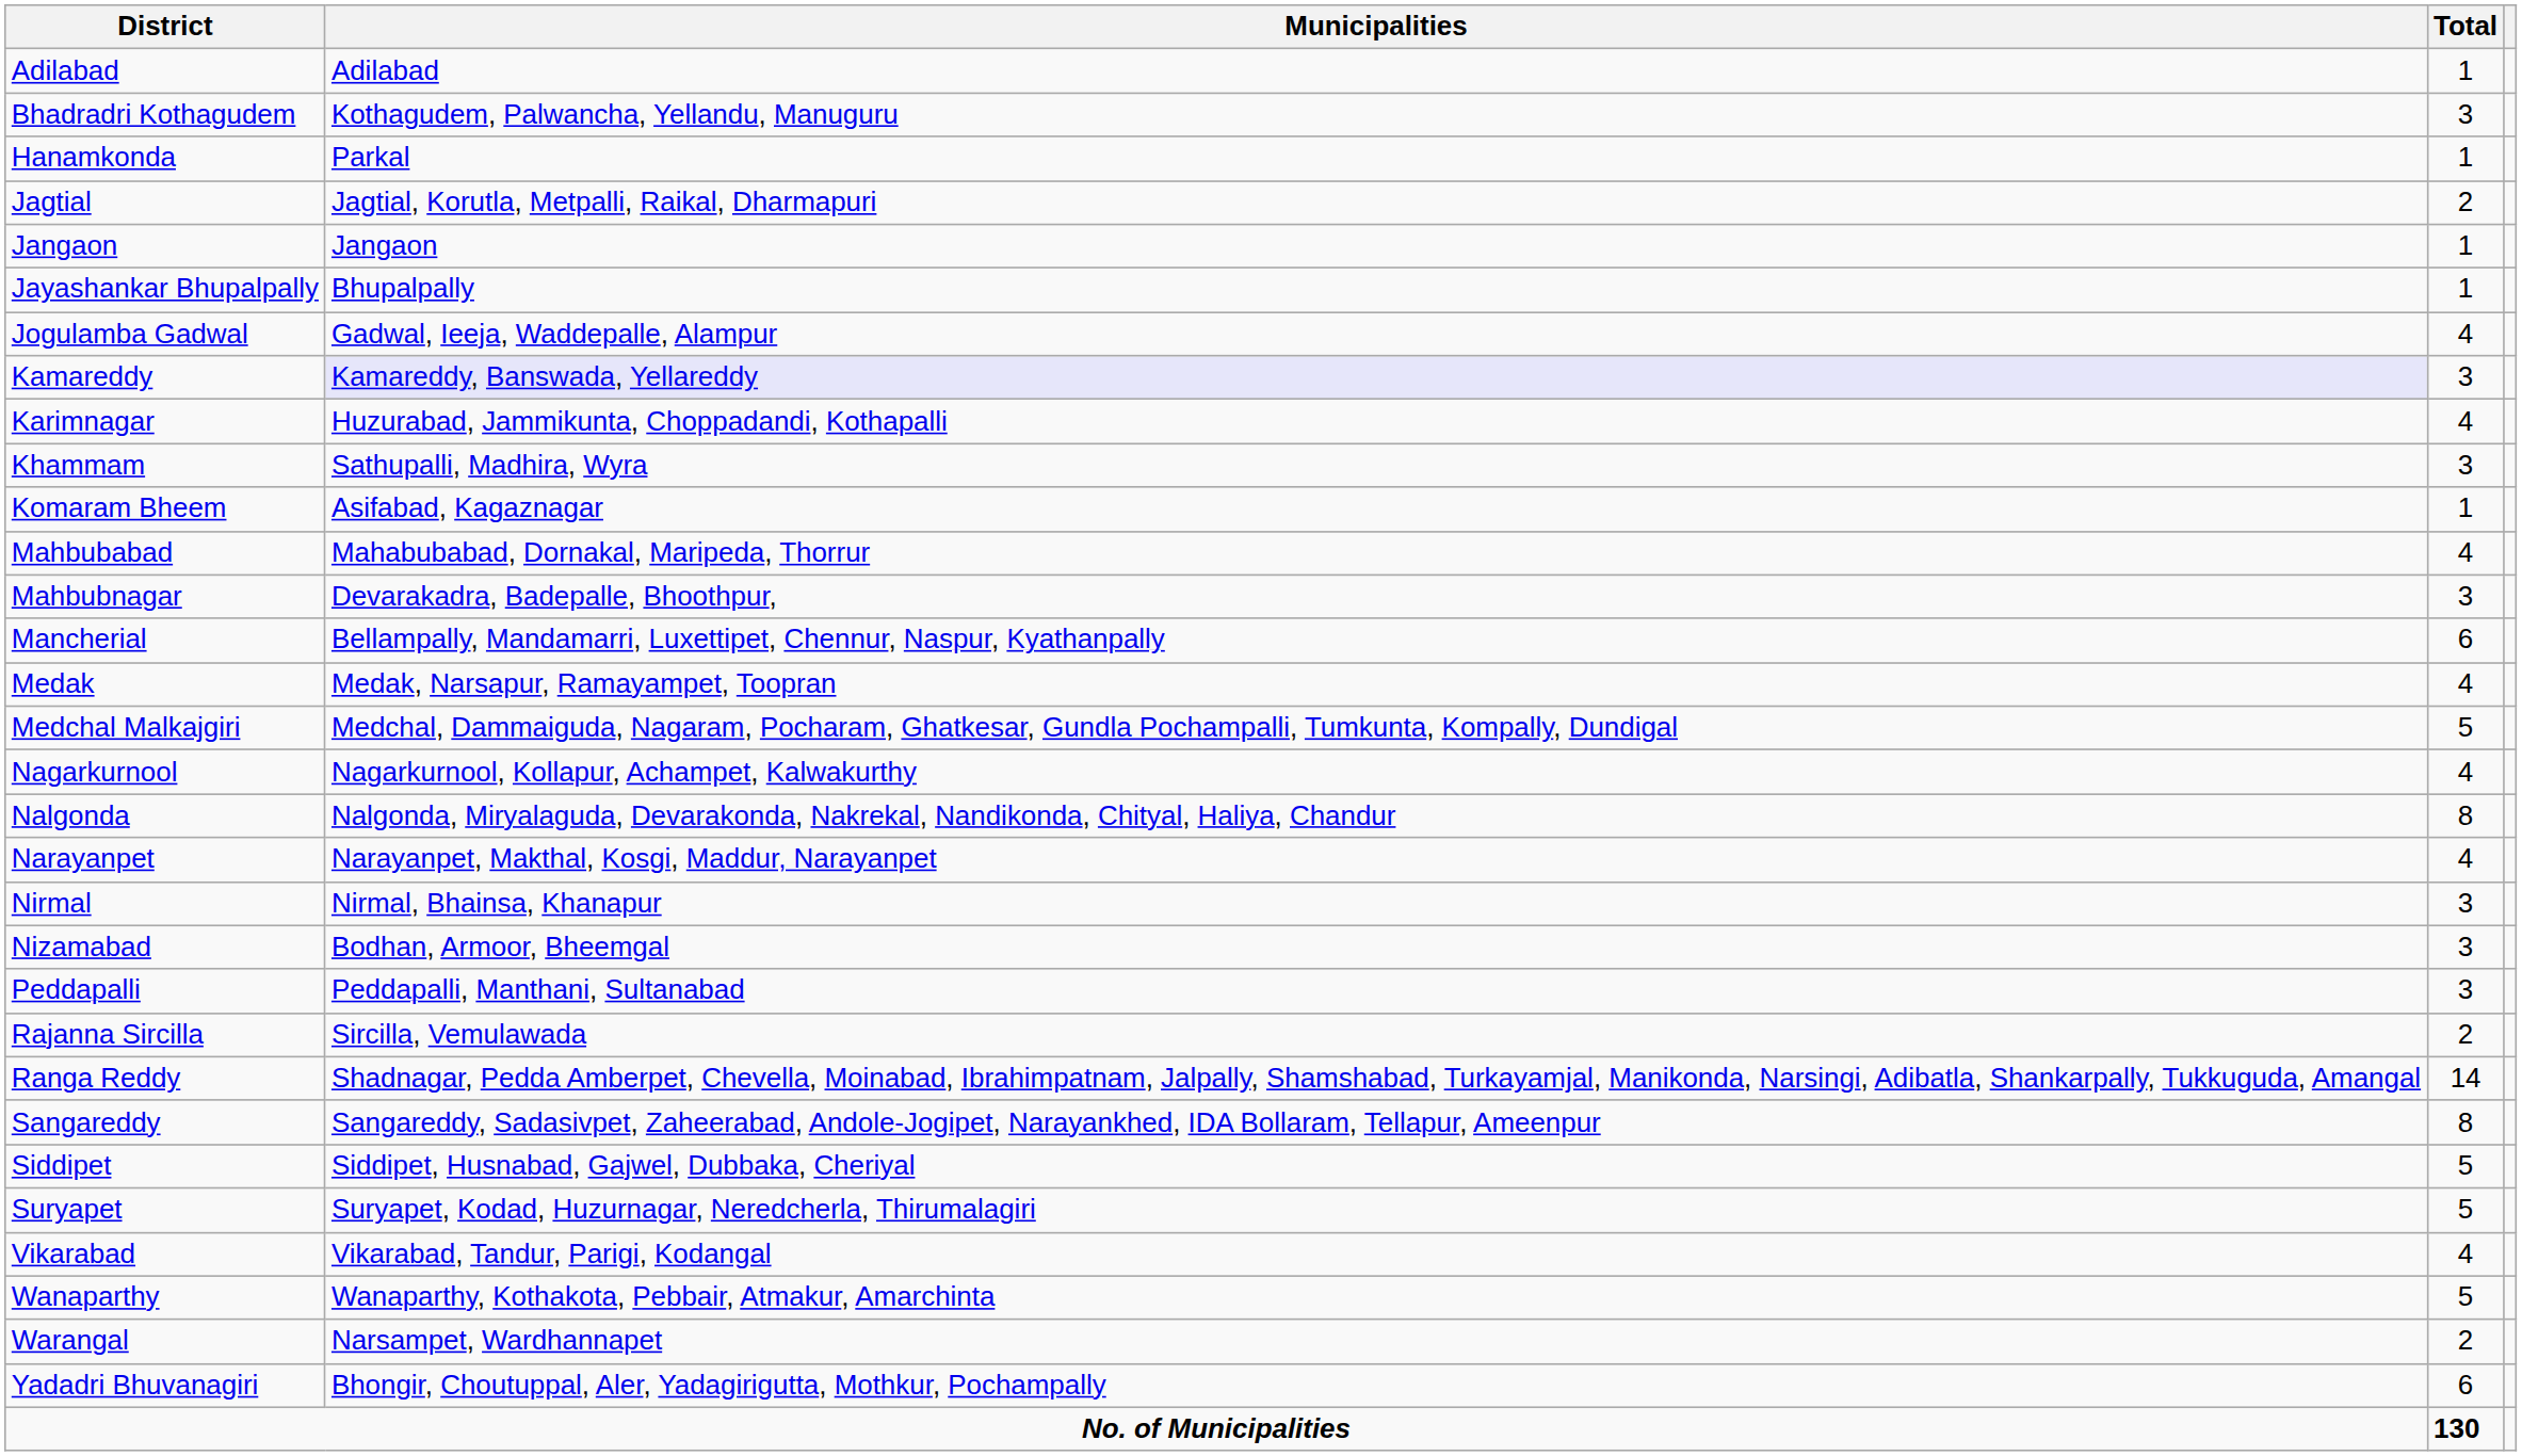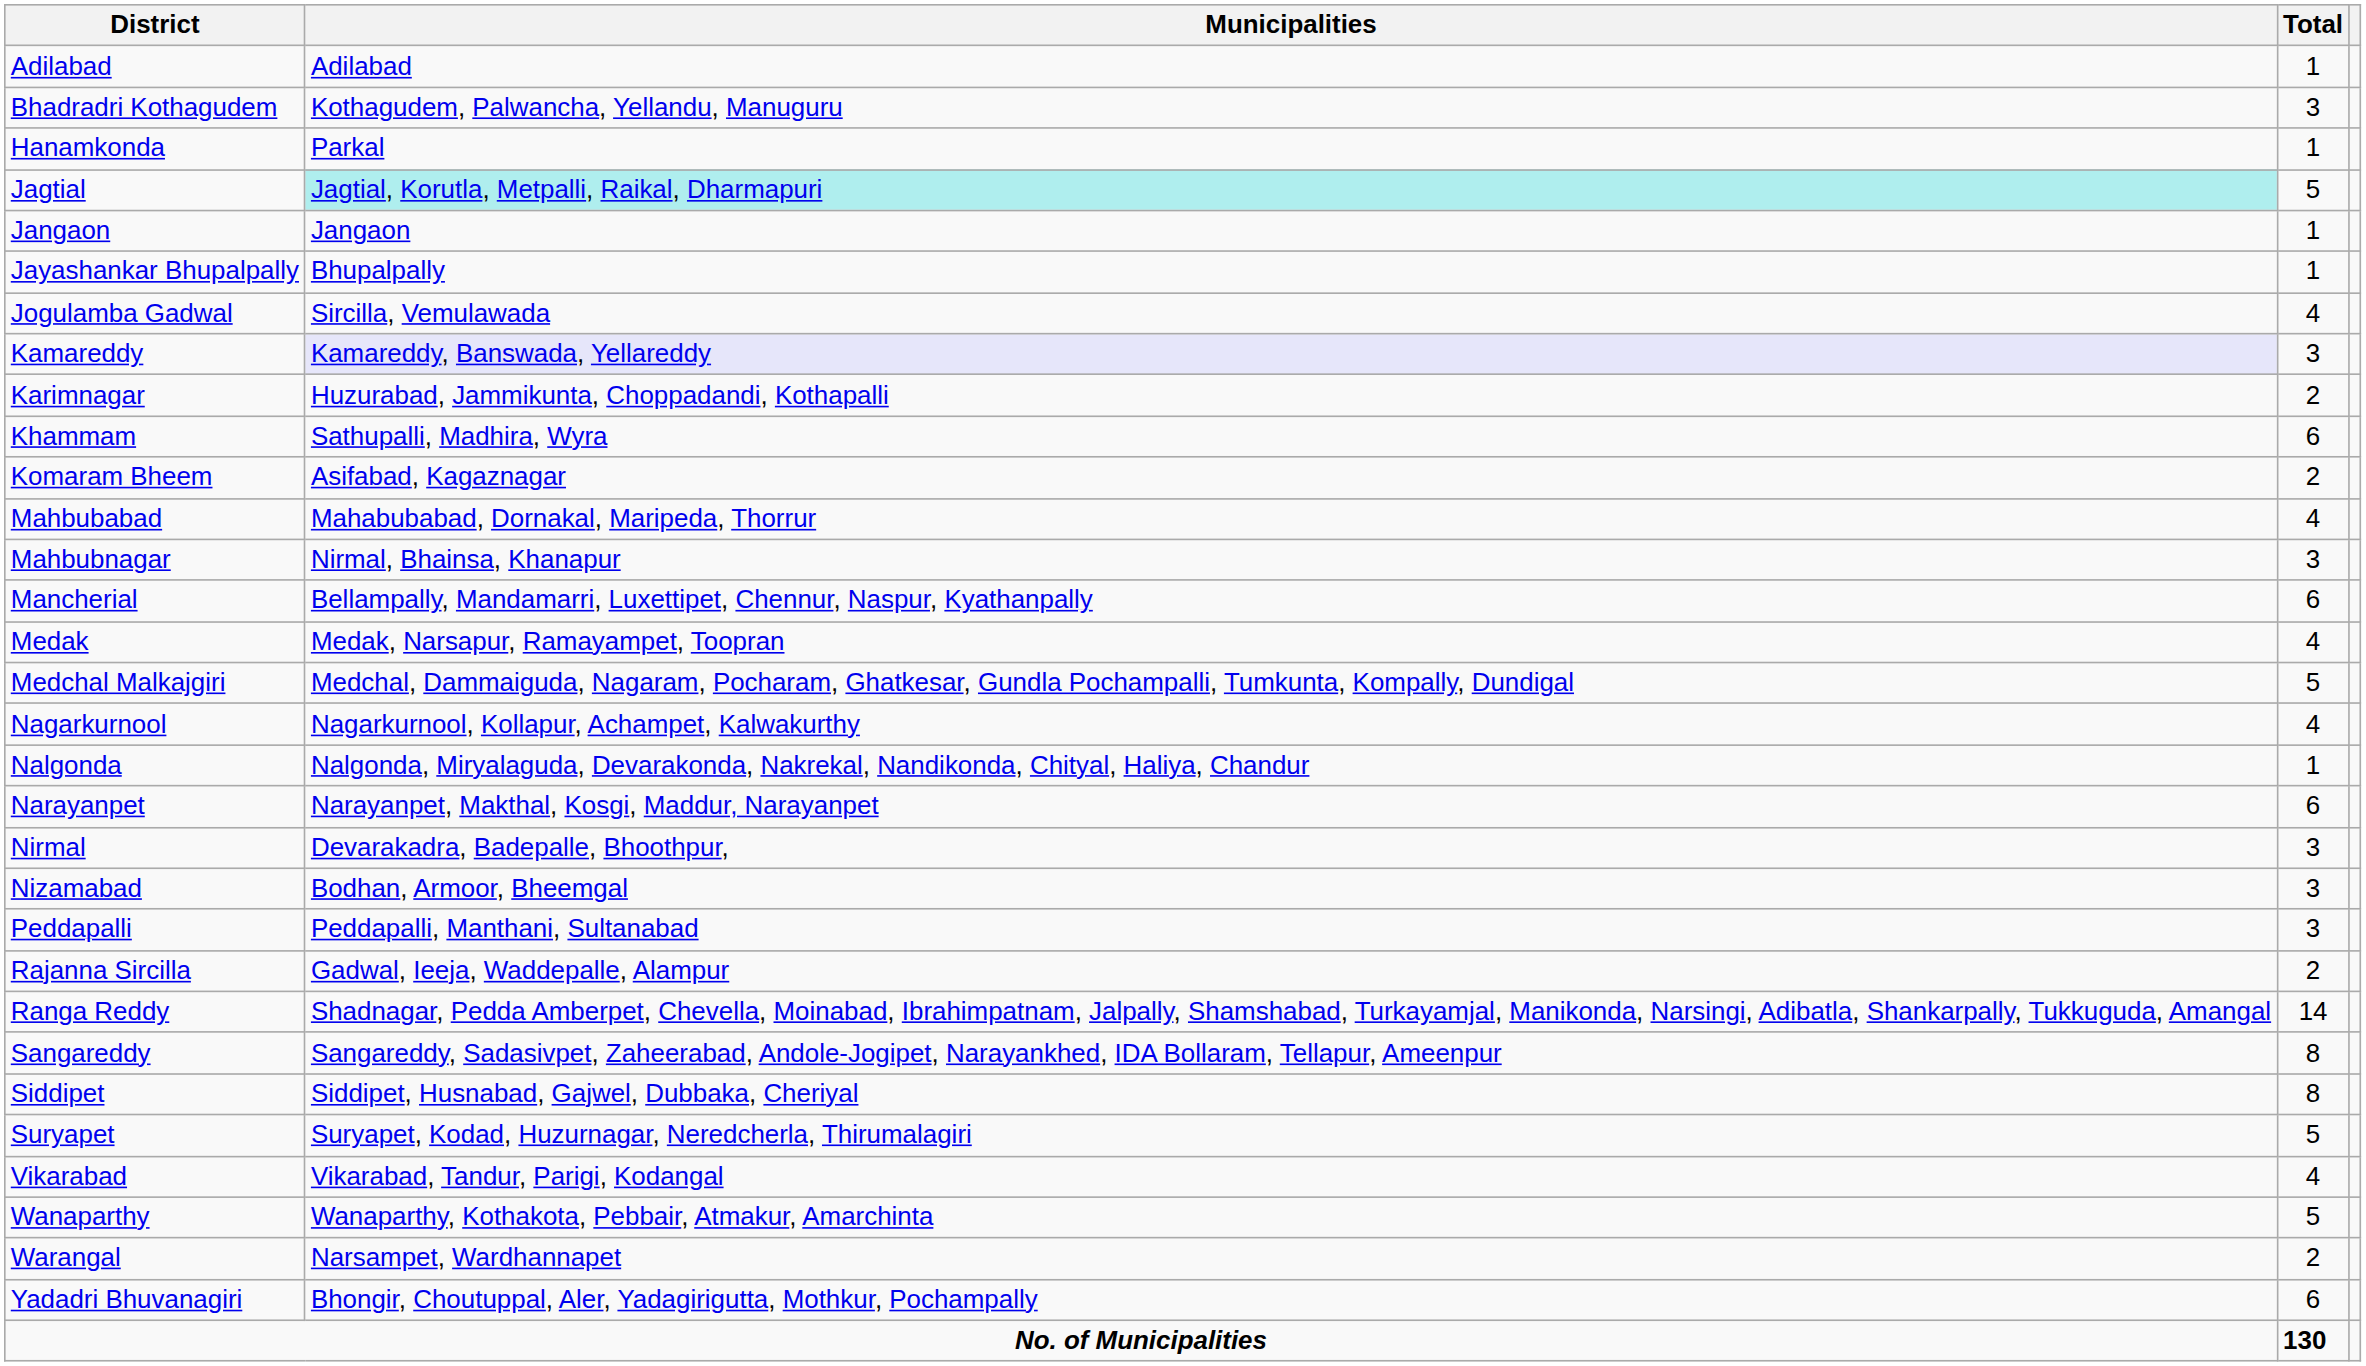Jagtial | Municipalities: no background -> paleturquoise background
Jagtial | Total: 2 -> 5
Jogulamba Gadwal | Municipalities: Gadwal, Ieeja, Waddepalle, Alampur -> Sircilla, Vemulawada
Karimnagar | Total: 4 -> 2
Khammam | Total: 3 -> 6
Komaram Bheem | Total: 1 -> 2
Mahbubnagar | Municipalities: Devarakadra, Badepalle, Bhoothpur, -> Nirmal, Bhainsa, Khanapur
Nalgonda | Total: 8 -> 1
Narayanpet | Total: 4 -> 6
Nirmal | Municipalities: Nirmal, Bhainsa, Khanapur -> Devarakadra, Badepalle, Bhoothpur,
Rajanna Sircilla | Municipalities: Sircilla, Vemulawada -> Gadwal, Ieeja, Waddepalle, Alampur
Siddipet | Total: 5 -> 8
